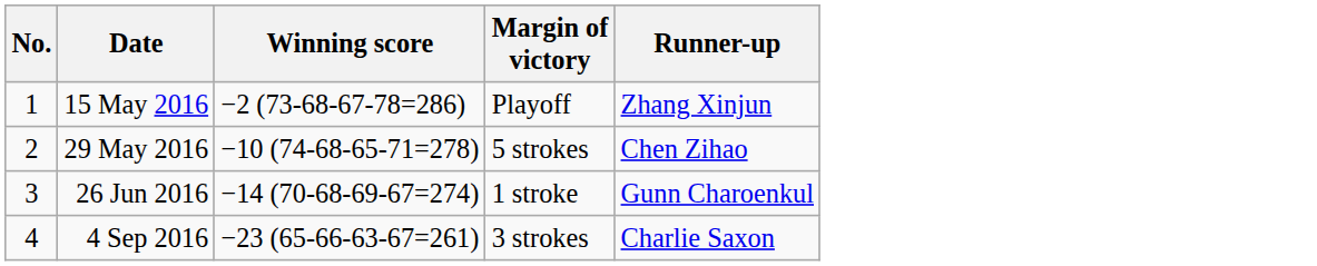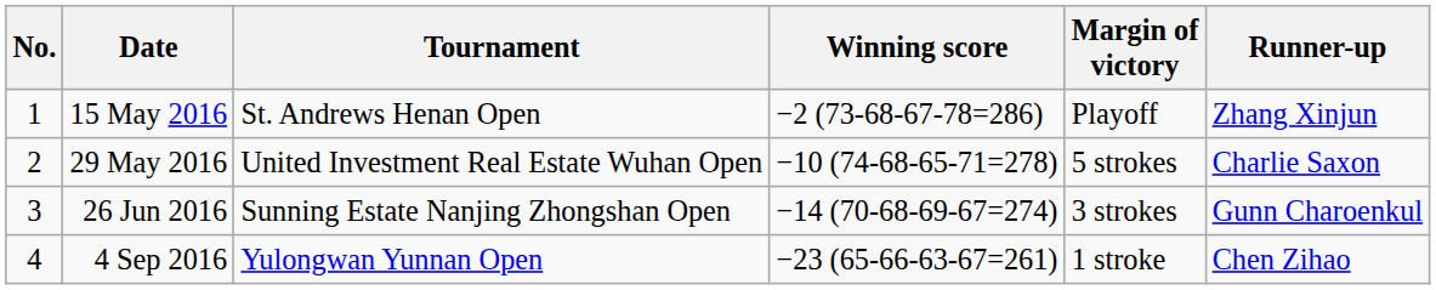+ column: Tournament | St. Andrews Henan Open | United Investment Real Estate Wuhan Open | Sunning Estate Nanjing Zhongshan Open | Yulongwan Yunnan Open
29 May 2016 | Runner-up: Chen Zihao -> Charlie Saxon
26 Jun 2016 | Margin of victory: 1 stroke -> 3 strokes
4 Sep 2016 | Margin of victory: 3 strokes -> 1 stroke
4 Sep 2016 | Runner-up: Charlie Saxon -> Chen Zihao
